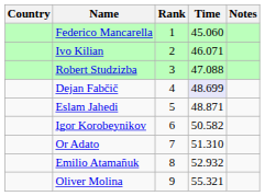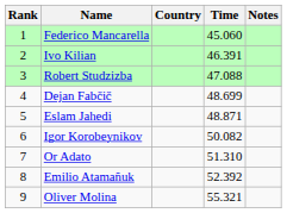columns swapped: Rank <-> Country
Ivo Kilian | Time: 46.071 -> 46.391
Dejan Fabčič | Time: lavender background -> no background
Igor Korobeynikov | Time: 50.582 -> 50.082
Emilio Atamañuk | Time: 52.932 -> 52.392
